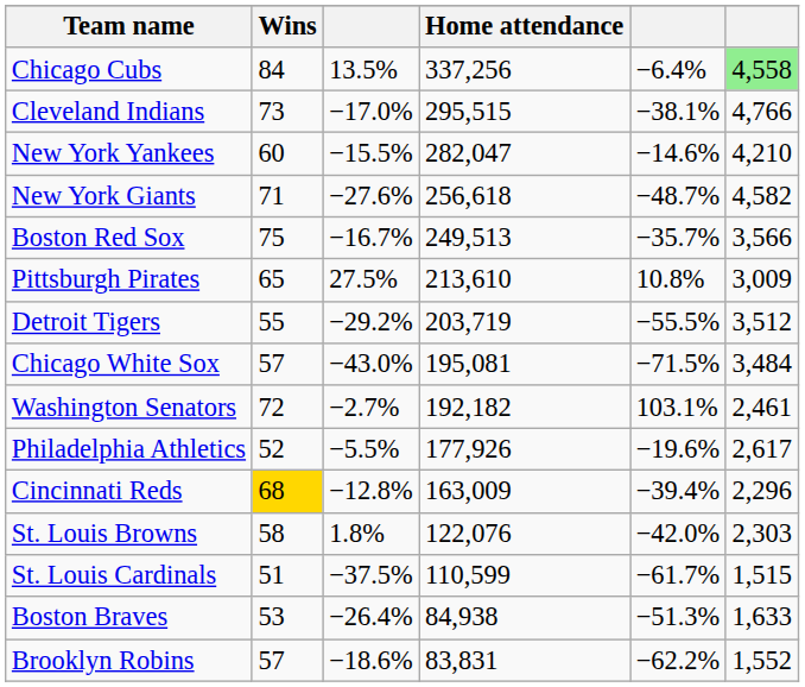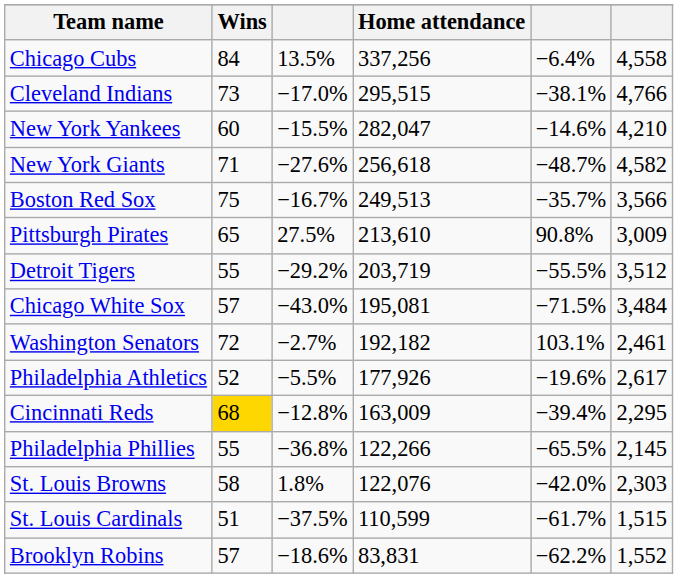Chicago Cubs | column 6: lightgreen background -> no background
Pittsburgh Pirates | column 5: 10.8% -> 90.8%
Cincinnati Reds | column 6: 2,296 -> 2,295
+ row: Philadelphia Phillies | 55 | −36.8% | 122,266 | −65.5% | 2,145
- row: Boston Braves | 53 | −26.4% | 84,938 | −51.3% | 1,633
